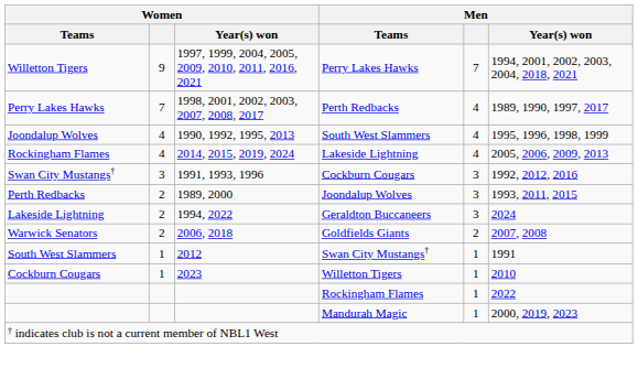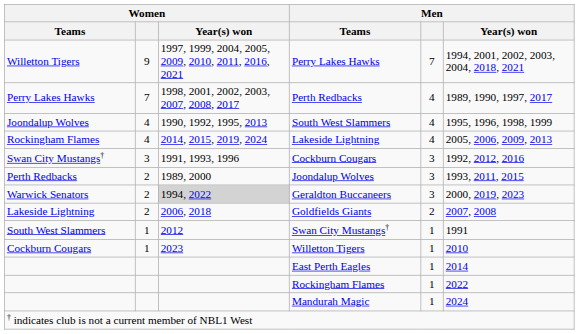Geraldton Buccaneers | Women / Teams: Lakeside Lightning -> Warwick Senators
Geraldton Buccaneers | Women / Year(s) won: no background -> lightgrey background
Geraldton Buccaneers | Men / Year(s) won: 2024 -> 2000, 2019, 2023
Goldfields Giants | Women / Teams: Warwick Senators -> Lakeside Lightning
+ row: East Perth Eagles | 1 | 2014
Mandurah Magic | Men / Year(s) won: 2000, 2019, 2023 -> 2024
